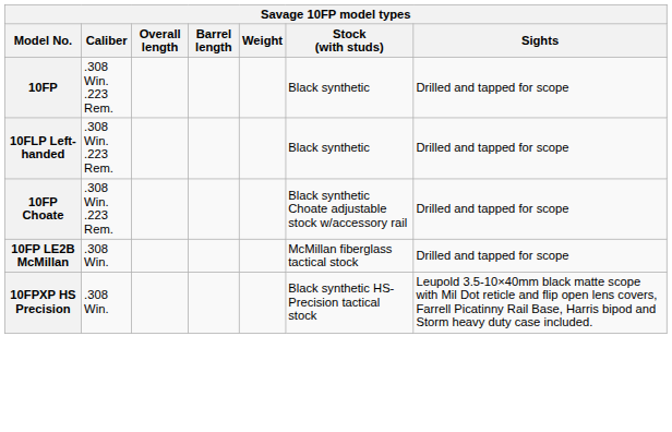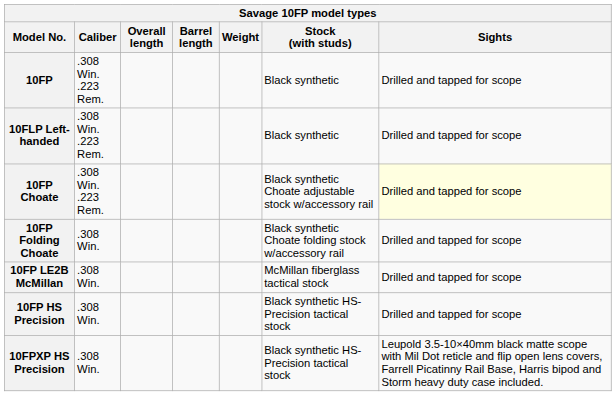10FP Choate | Sights: no background -> lightyellow background
+ row: 10FP Folding Choate | .308 Win. | Black synthetic Choate folding stock w/accessory rail | Drilled and tapped for scope
+ row: 10FP HS Precision | .308 Win. | Black synthetic HS-Precision tactical stock | Drilled and tapped for scope
